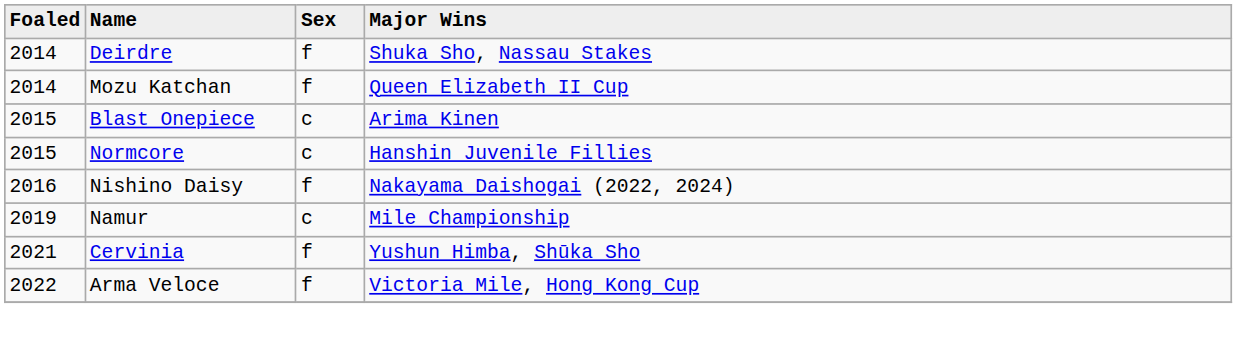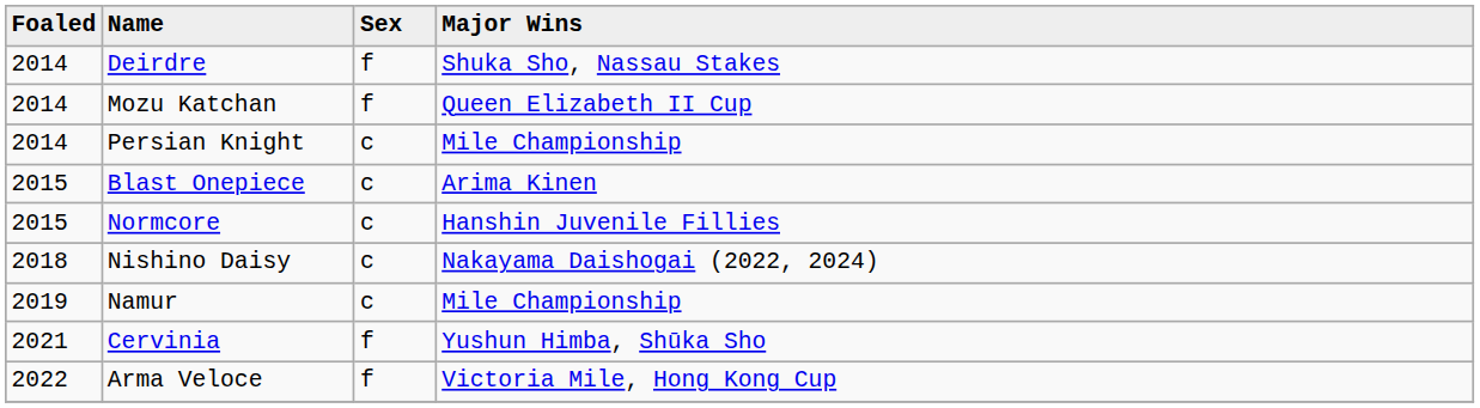+ row: 2014 | Persian Knight | c | Mile Championship
Nishino Daisy | Foaled: 2016 -> 2018
Nishino Daisy | Sex: f -> c
